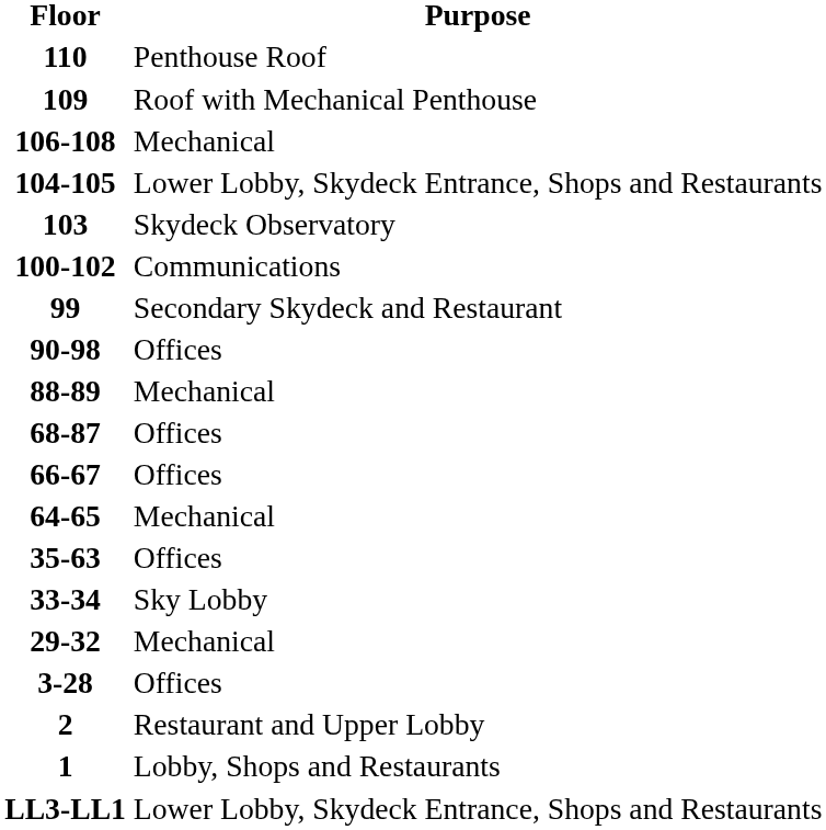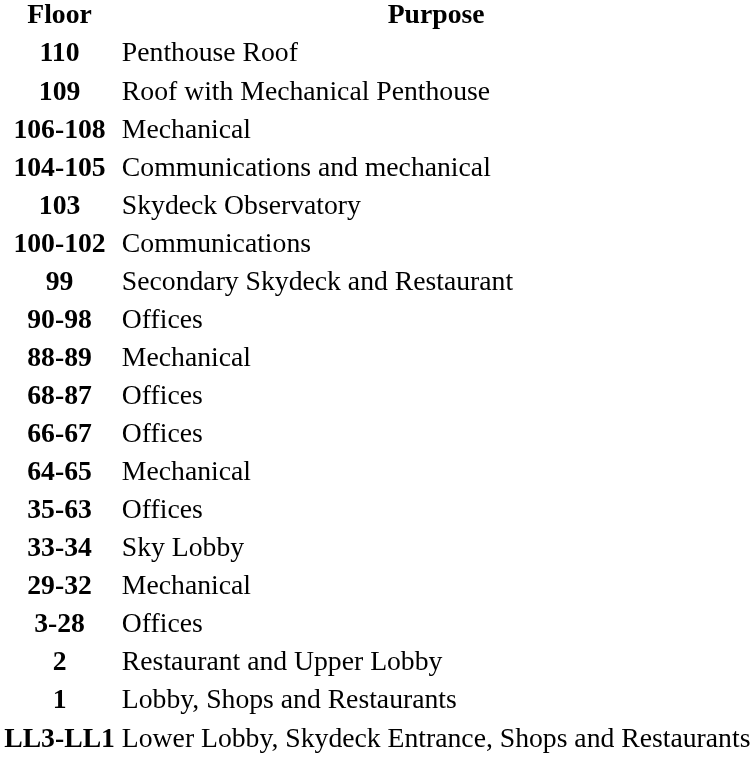104-105 | Purpose: Lower Lobby, Skydeck Entrance, Shops and Restaurants -> Communications and mechanical
